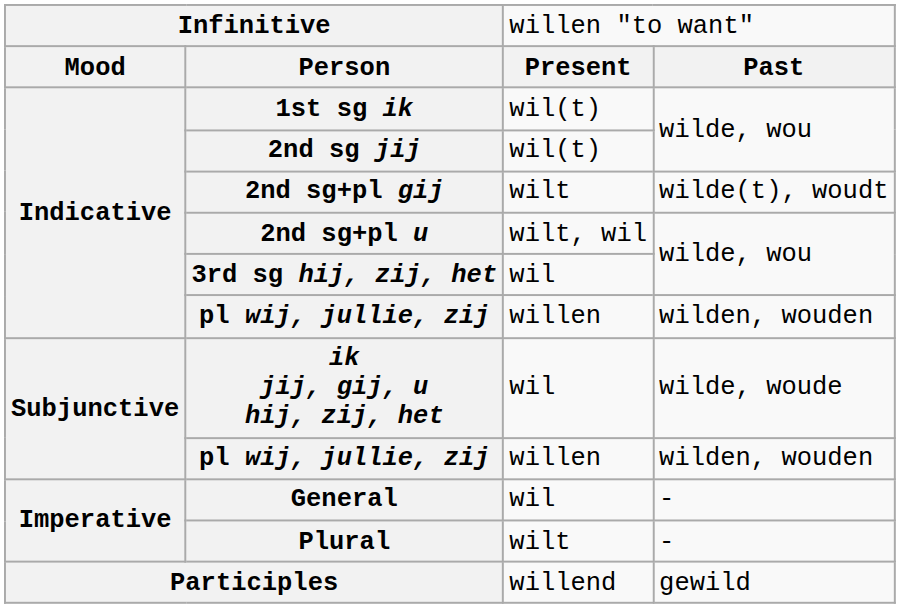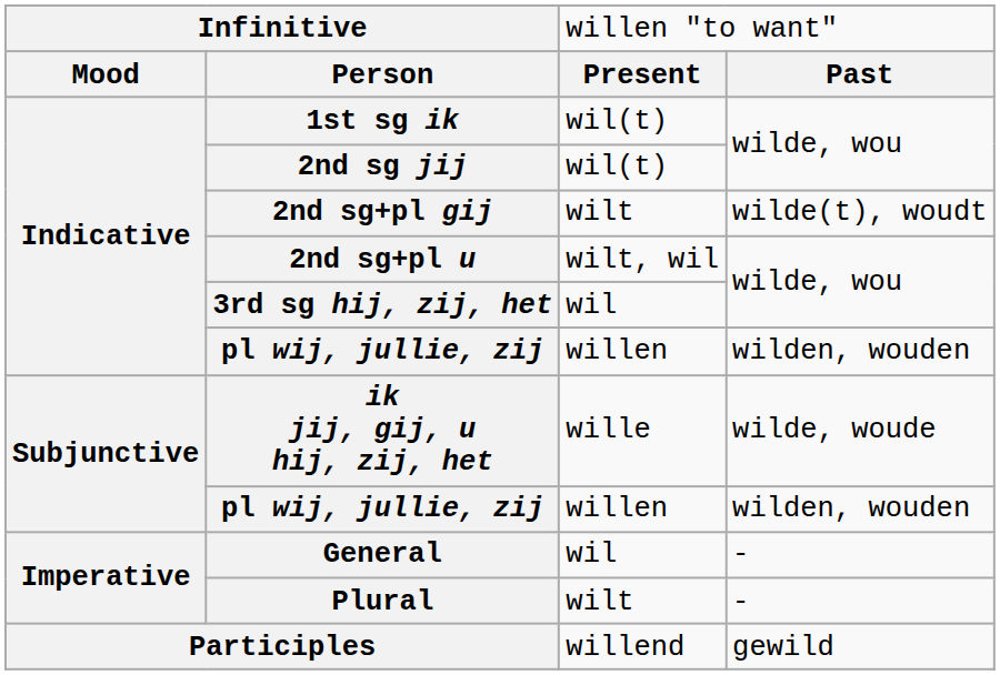ik jij, gij, u hij, zij, het | column 3: wil -> wille
